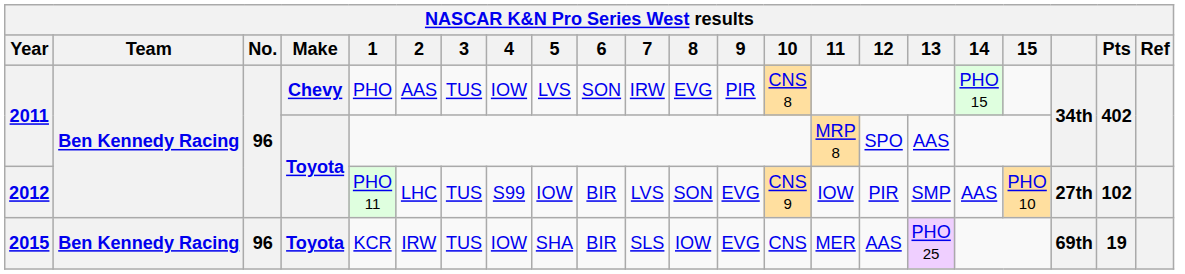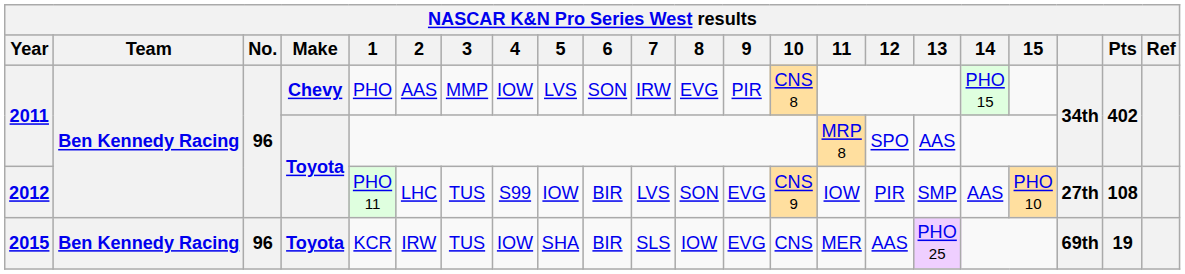2011 / Chevy | 3: TUS -> MMP
2012 | Pts: 102 -> 108
